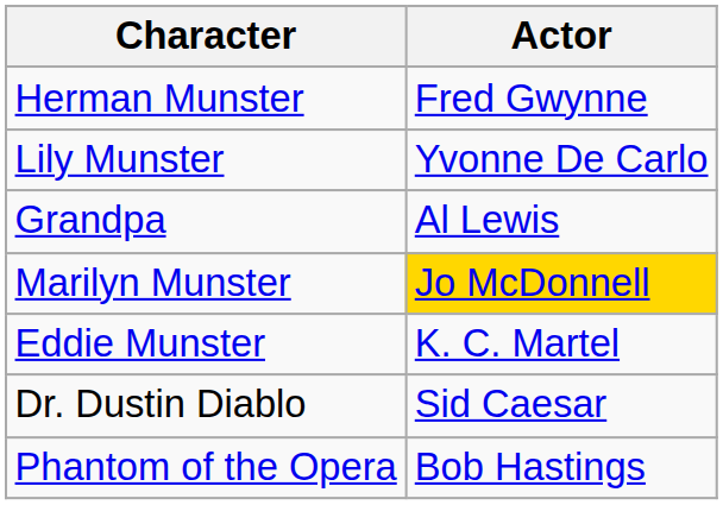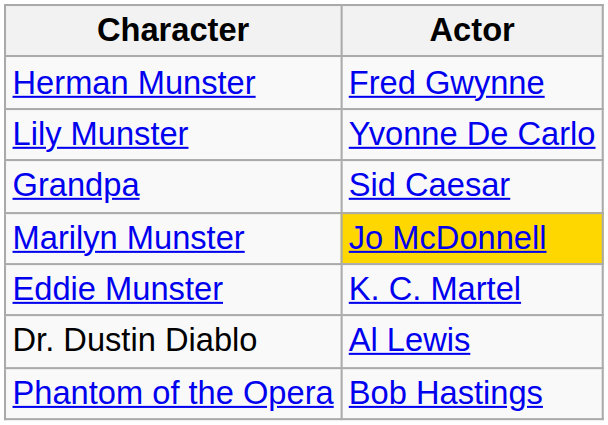Grandpa | Actor: Al Lewis -> Sid Caesar
Dr. Dustin Diablo | Actor: Sid Caesar -> Al Lewis
